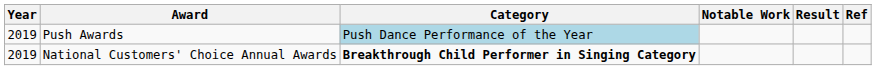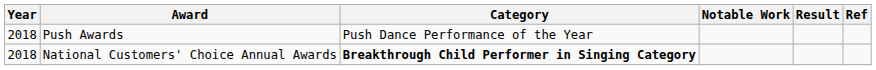Push Awards | Year: 2019 -> 2018
Push Awards | Category: lightblue background -> no background
National Customers' Choice Annual Awards | Year: 2019 -> 2018
